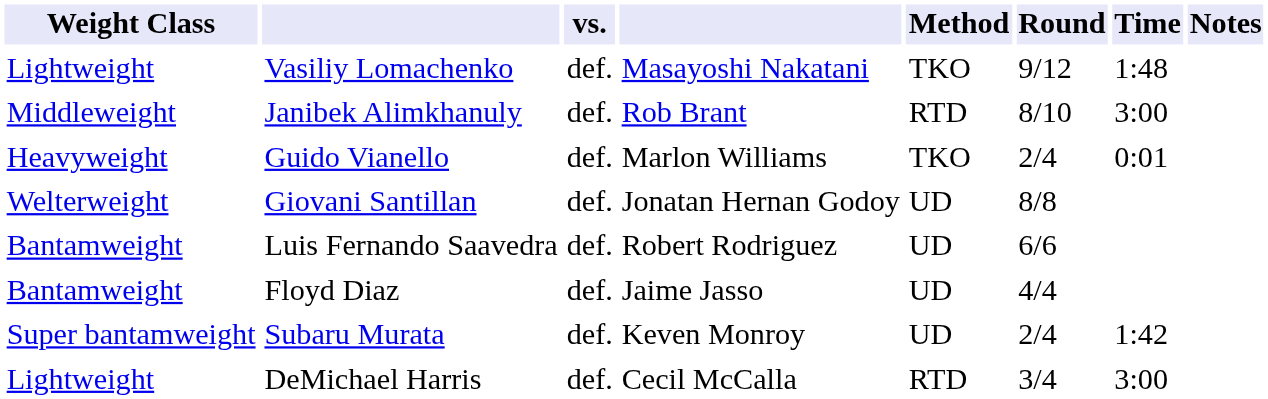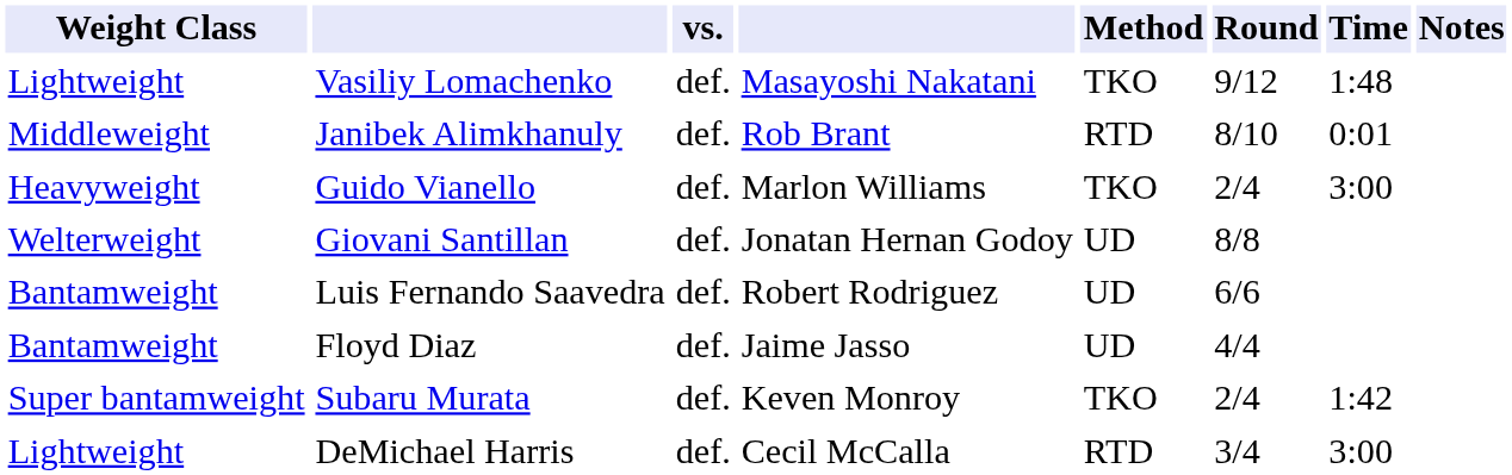Janibek Alimkhanuly | Time: 3:00 -> 0:01
Guido Vianello | Time: 0:01 -> 3:00
Subaru Murata | Method: UD -> TKO
